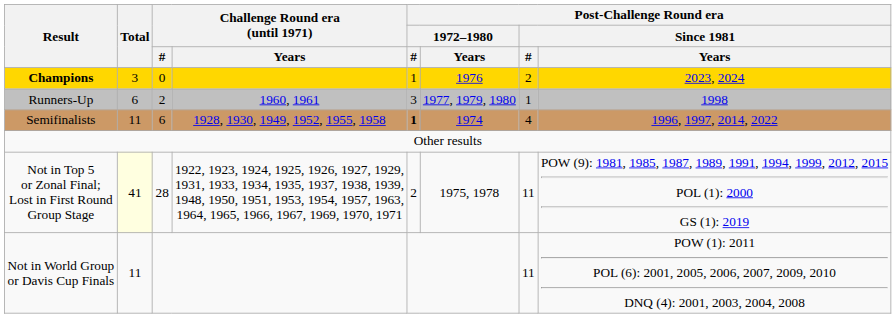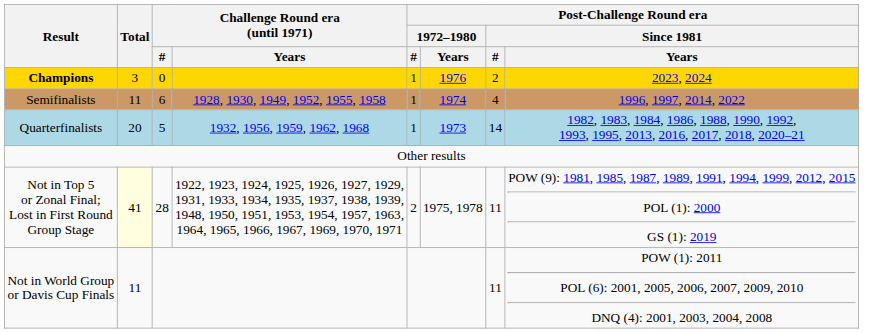- row: Runners-Up | 6 | 2 | 1960, 1961 | 3 | 1977, 1979, 1980 | 1 | 1998
Semifinalists | Post-Challenge Round era / 1972–1980 / #: bold -> normal
+ row: Quarterfinalists | 20 | 5 | 1932, 1956, 1959, 1962, 1968 | 1 | 1973 | 14 | 1982, 1983, 1984, 1986, 1988, 1990, 1992, 1993, 1995, 2013, 2016, 2017, 2018, 2020–21
